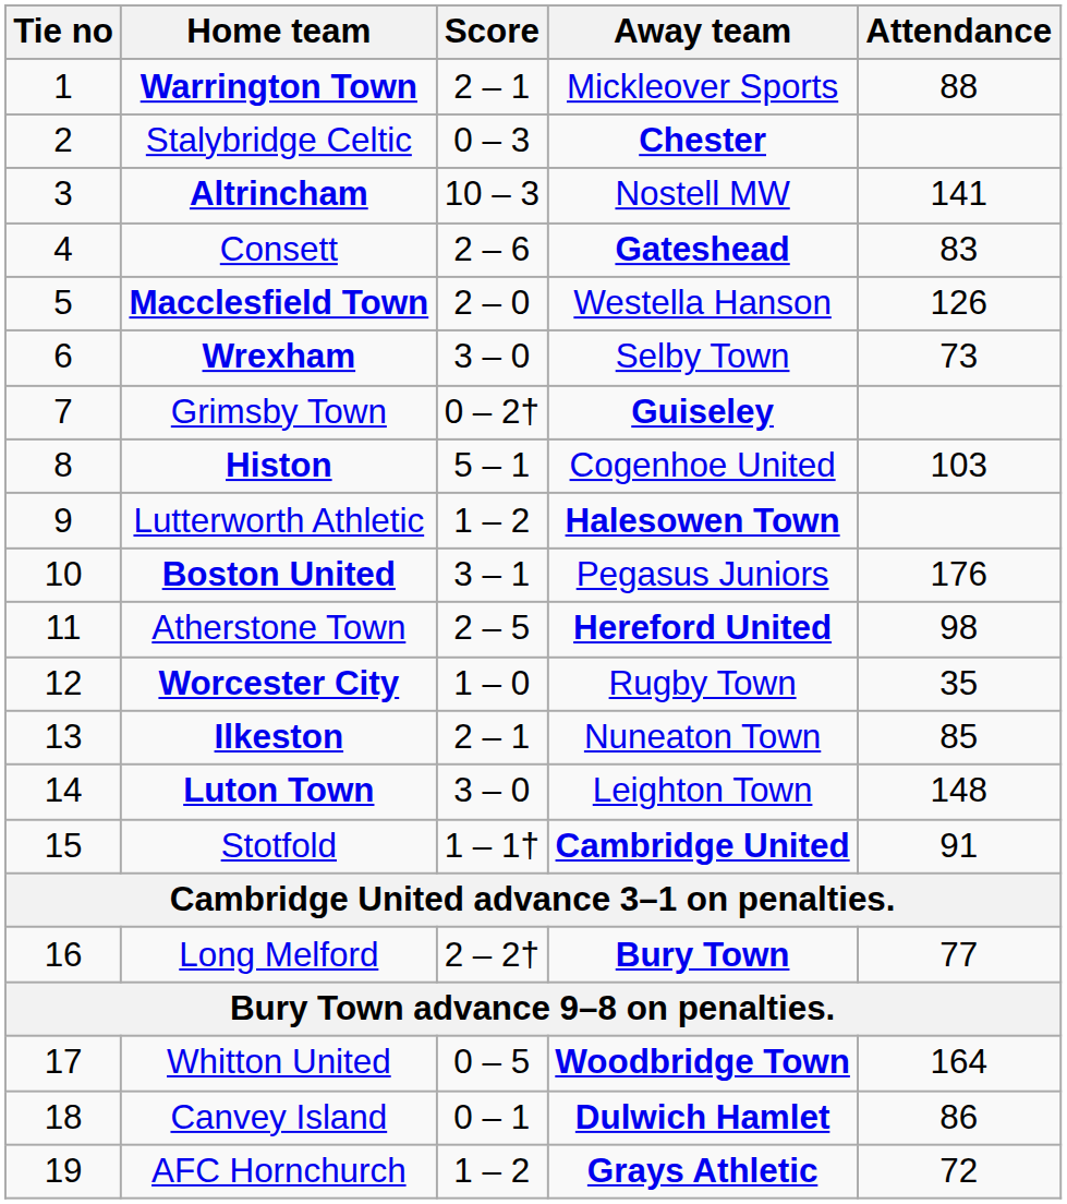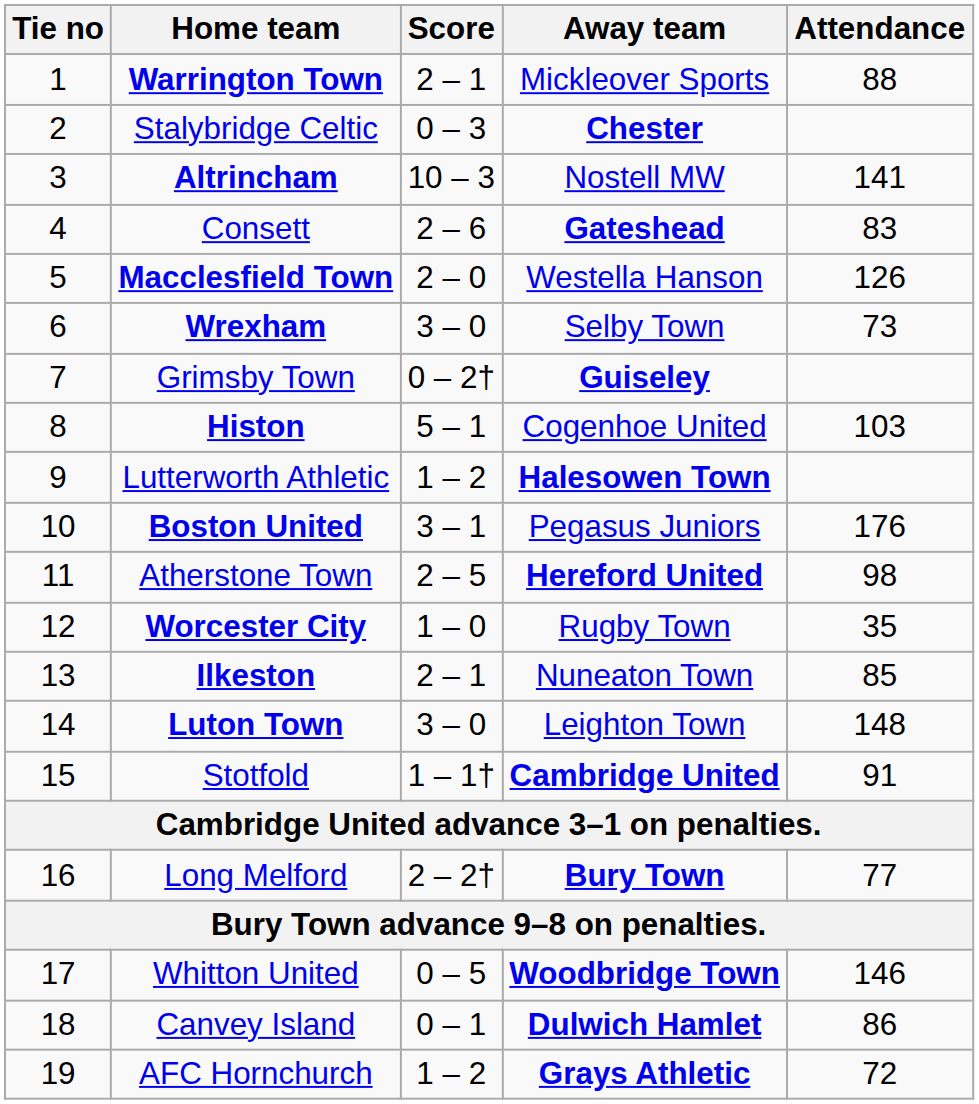Whitton United | Attendance: 164 -> 146
